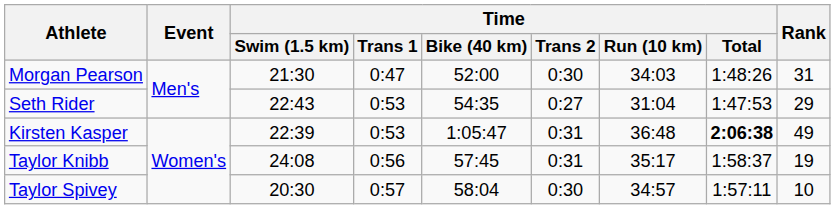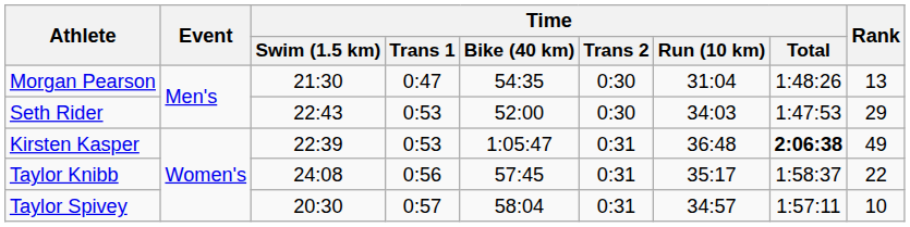Morgan Pearson | Time / Bike (40 km): 52:00 -> 54:35
Morgan Pearson | Time / Run (10 km): 34:03 -> 31:04
Morgan Pearson | Rank: 31 -> 13
Seth Rider | Time / Bike (40 km): 54:35 -> 52:00
Seth Rider | Time / Trans 2: 0:27 -> 0:30
Seth Rider | Time / Run (10 km): 31:04 -> 34:03
Taylor Knibb | Rank: 19 -> 22
Taylor Spivey | Time / Trans 2: 0:30 -> 0:31
